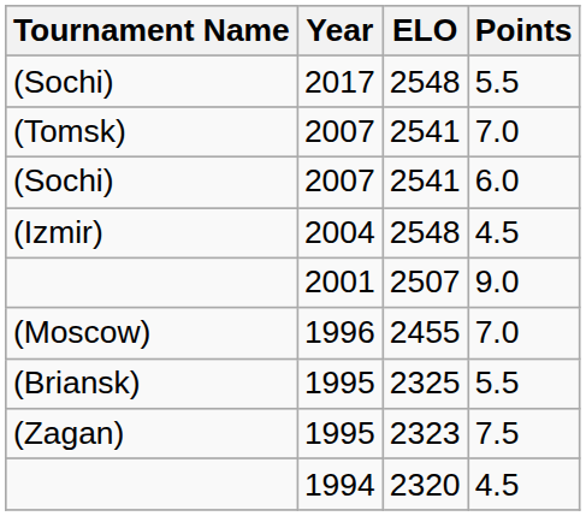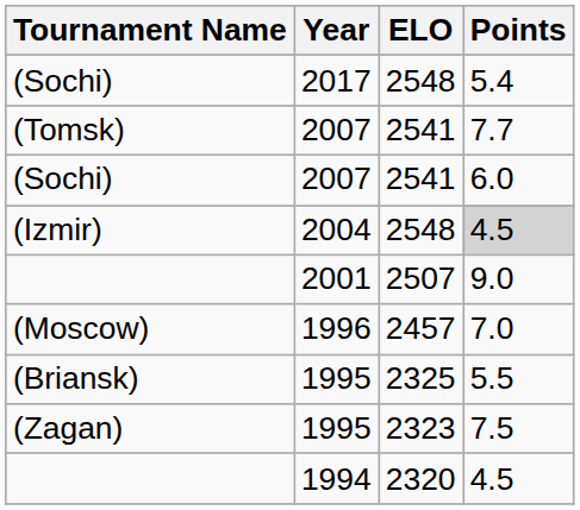(Sochi) / 2017 | Points: 5.5 -> 5.4
(Tomsk) | Points: 7.0 -> 7.7
(Izmir) | Points: no background -> lightgrey background
(Moscow) | ELO: 2455 -> 2457
